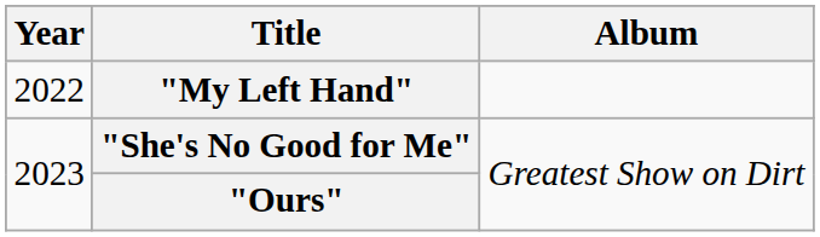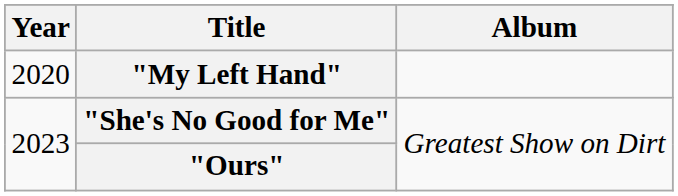"My Left Hand" | Year: 2022 -> 2020
